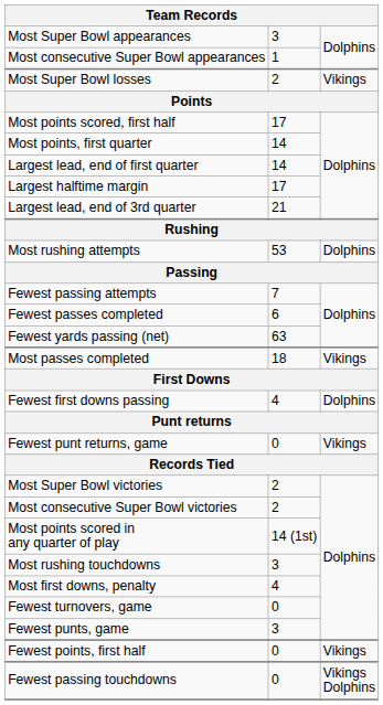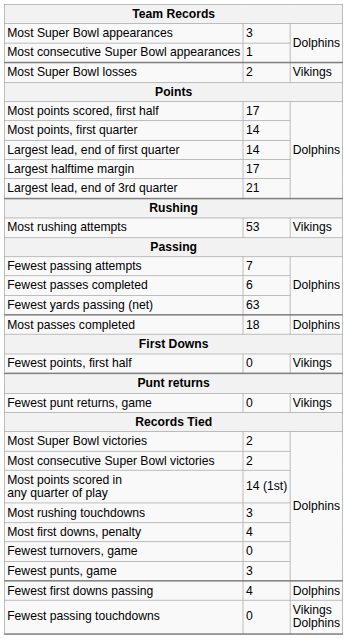Most rushing attempts | column 3: Dolphins -> Vikings
Most passes completed | column 3: Vikings -> Dolphins
rows swapped: Fewest first downs passing <-> Fewest points, first half
